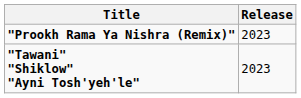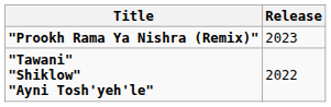"Tawani" "Shiklow" "Ayni Tosh'yeh'le" | Release: 2023 -> 2022
